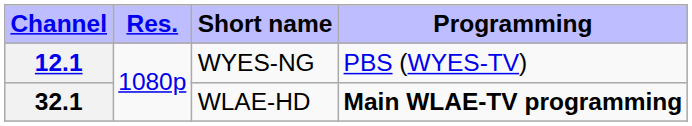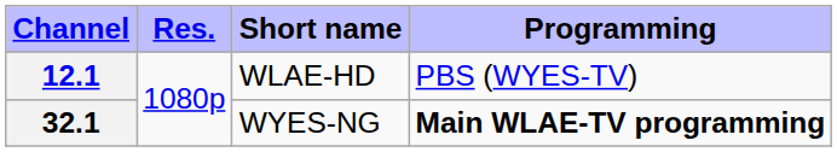12.1 | Short name: WYES-NG -> WLAE-HD
32.1 | Short name: WLAE-HD -> WYES-NG
